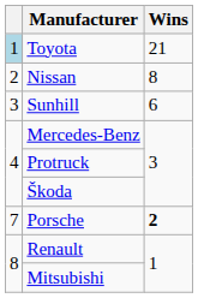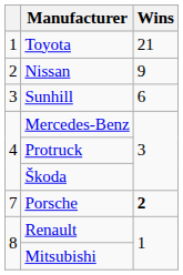Toyota | column 1: lightblue background -> no background
Nissan | Wins: 8 -> 9
